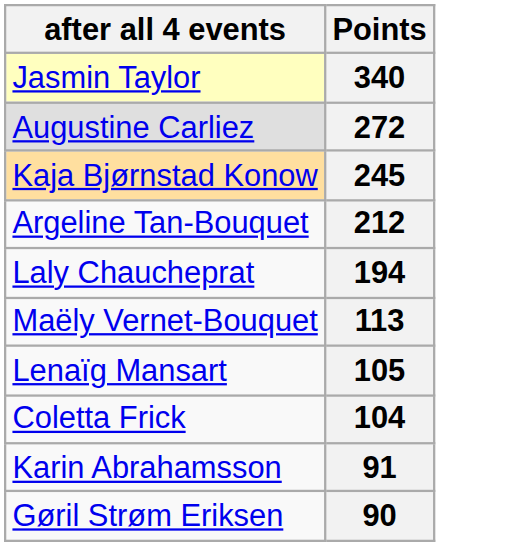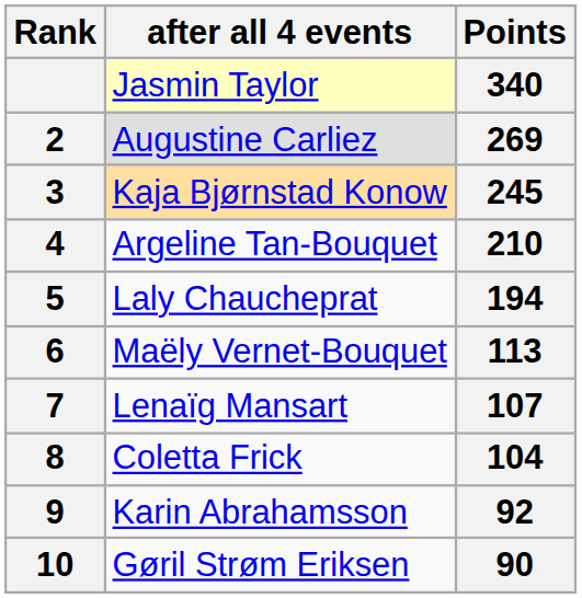+ column: Rank | 2 | 3 | 4 | 5 | 6 | 7 | 8 | 9 | 10
Augustine Carliez | Points: 272 -> 269
Argeline Tan-Bouquet | Points: 212 -> 210
Lenaïg Mansart | Points: 105 -> 107
Karin Abrahamsson | Points: 91 -> 92
